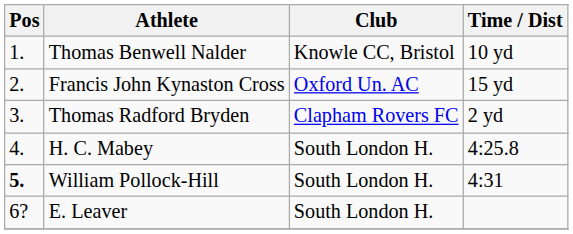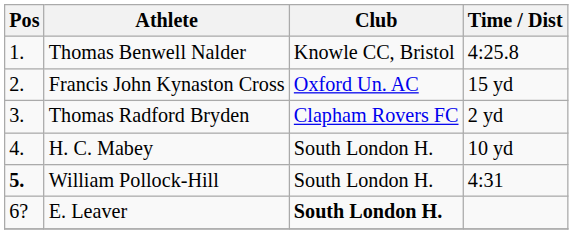Thomas Benwell Nalder | Time / Dist: 10 yd -> 4:25.8
H. C. Mabey | Time / Dist: 4:25.8 -> 10 yd
E. Leaver | Club: normal -> bold
